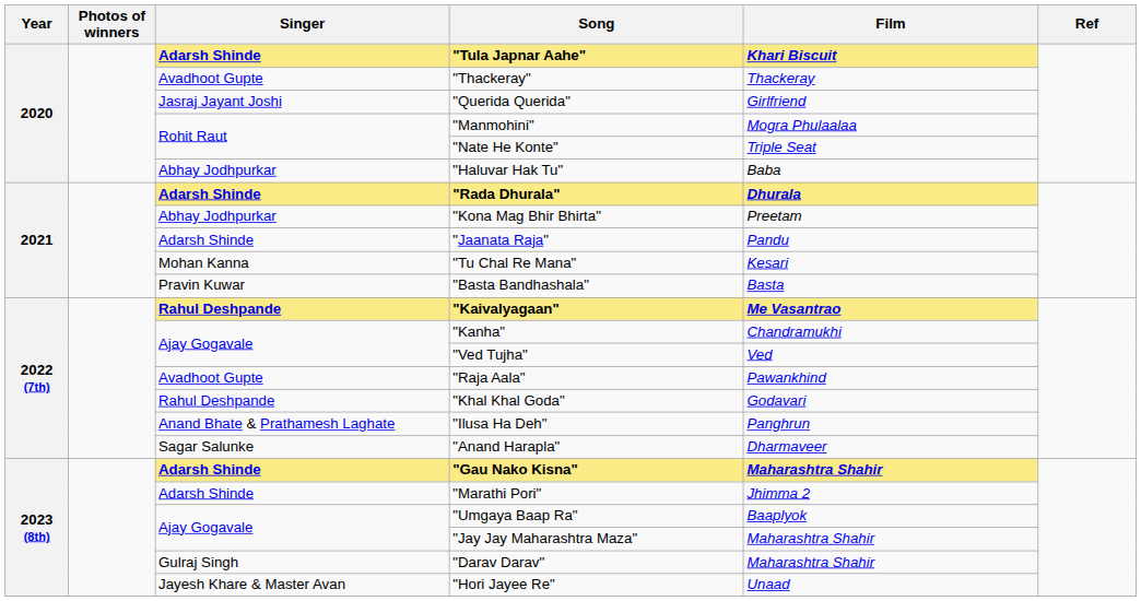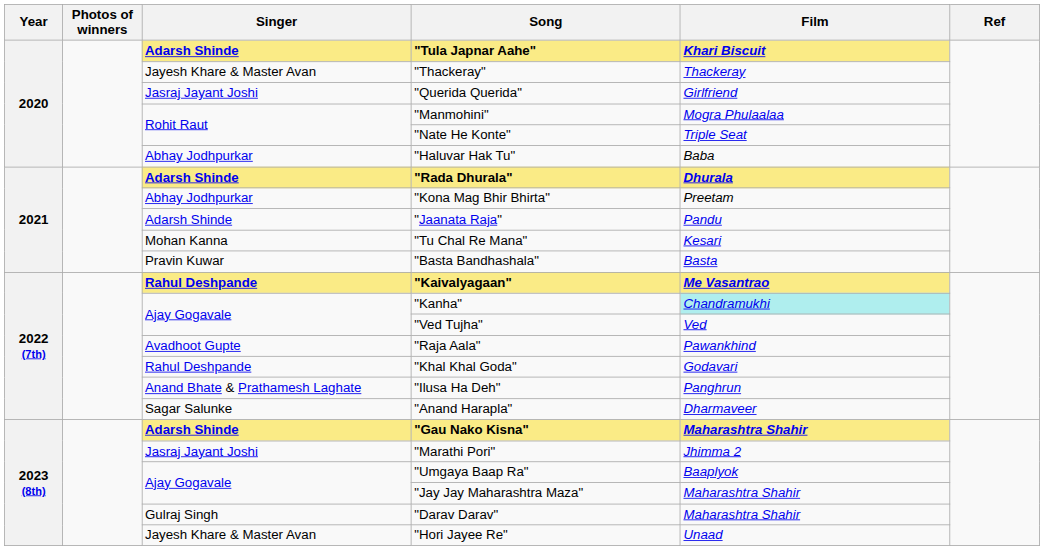"Thackeray" | Singer: Avadhoot Gupte -> Jayesh Khare & Master Avan
"Kanha" | Film: no background -> paleturquoise background
"Marathi Pori" | Singer: Adarsh Shinde -> Jasraj Jayant Joshi
